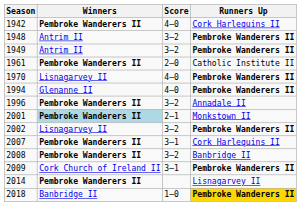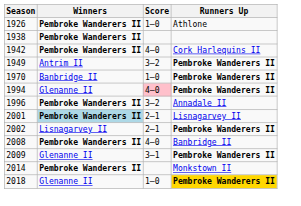+ row: 1926 | Pembroke Wanderers II | 1–0 | Athlone
+ row: 1938 | Pembroke Wanderers II
- row: 1948 | Antrim II | 3–2 | Pembroke Wanderers II
- row: 1961 | Pembroke Wanderers II | 2–0 | Catholic Institute II
1970 | Winners: Lisnagarvey II -> Banbridge II
1970 | Score: 4–0 -> 1–0
1994 | Score: no background -> pink background
2001 | Runners Up: Monkstown II -> Lisnagarvey II
2002 | Score: 3–2 -> 2–1
- row: 2007 | Pembroke Wanderers II | 3–1 | Cork Harlequins II
2008 | Score: 3–2 -> 4–0
2009 | Winners: Cork Church of Ireland II -> Glenanne II
2014 | Runners Up: Lisnagarvey II -> Monkstown II
2018 | Winners: Banbridge II -> Glenanne II
